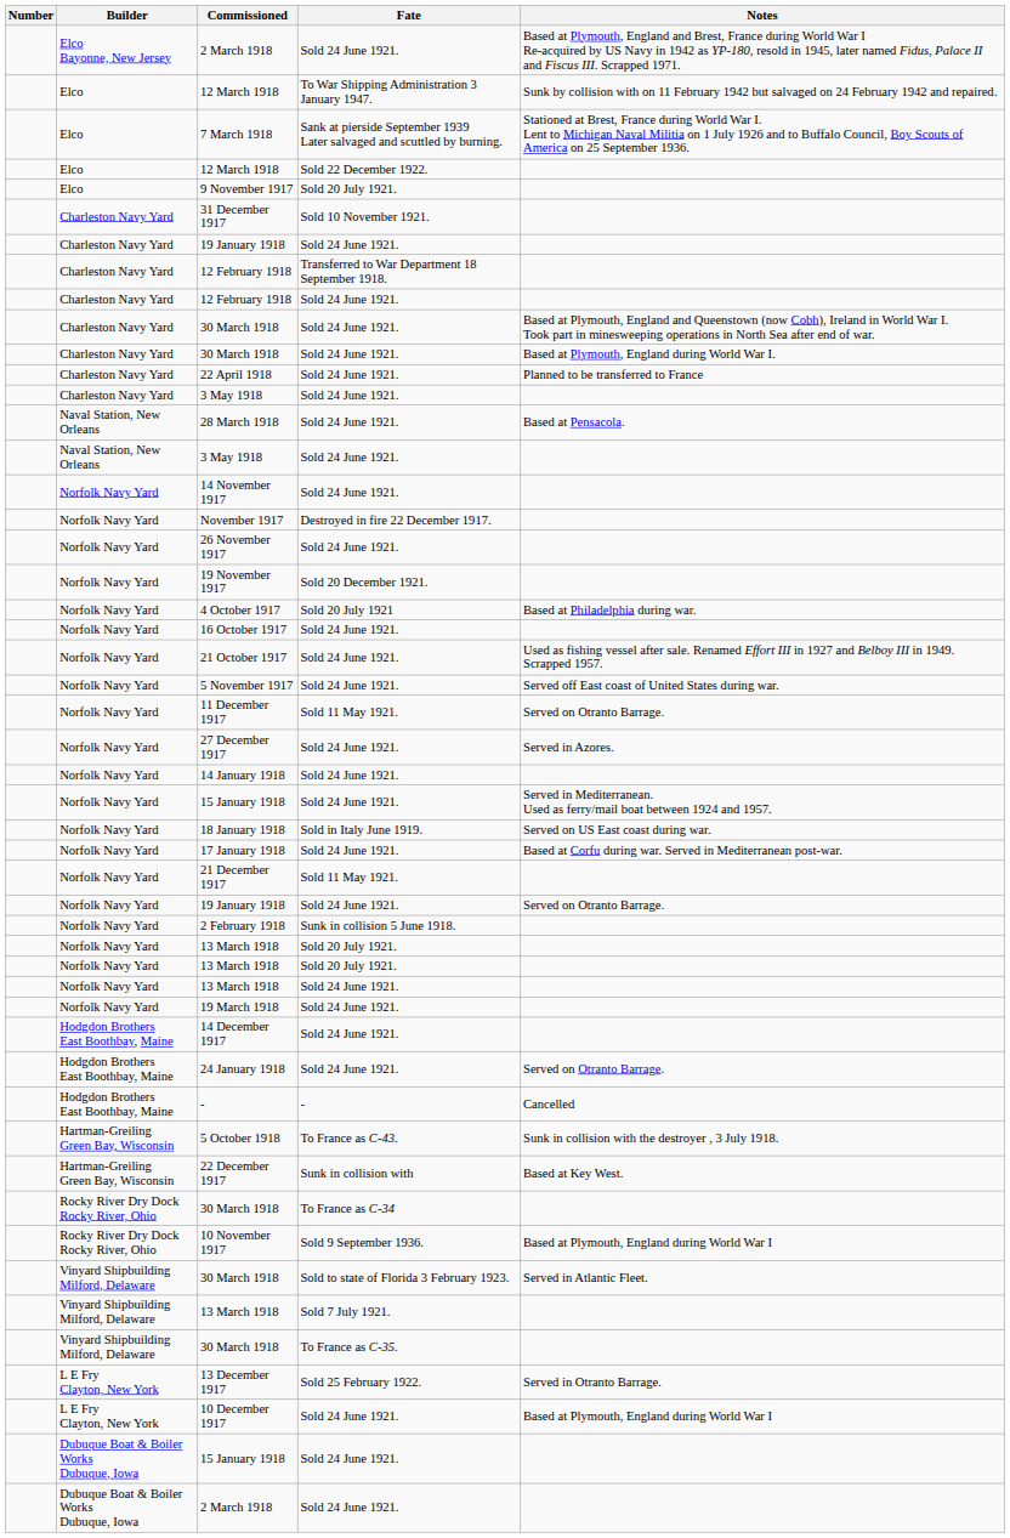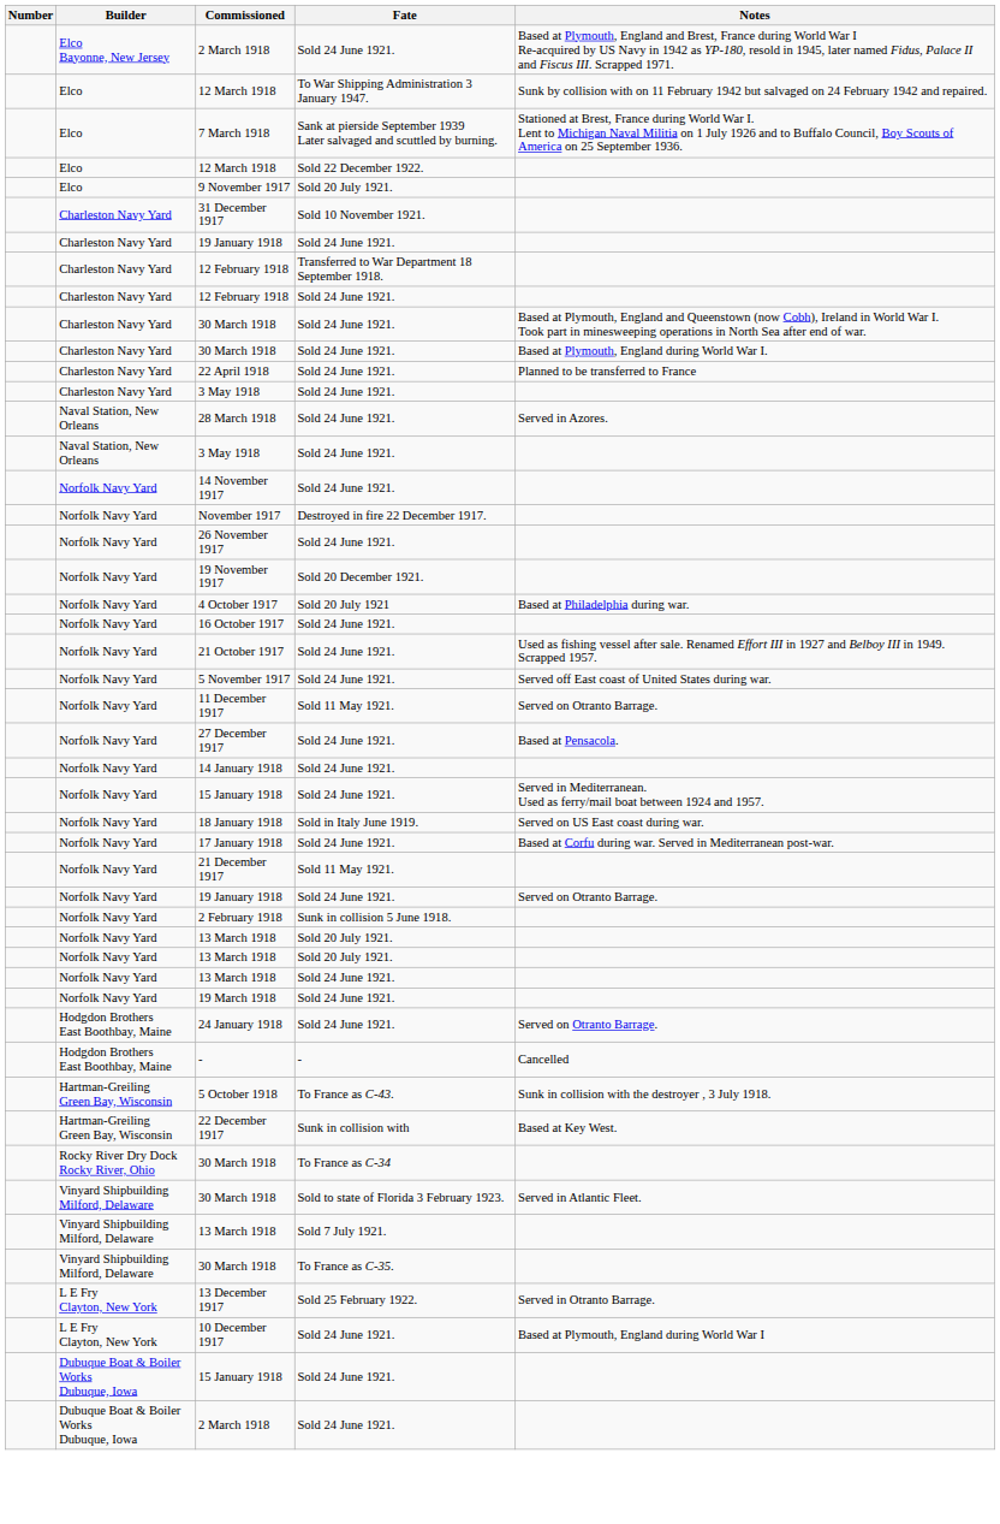28 March 1918 | Notes: Based at Pensacola. -> Served in Azores.
27 December 1917 | Notes: Served in Azores. -> Based at Pensacola.
- row: Hodgdon Brothers East Boothbay, Maine | 14 December 1917 | Sold 24 June 1921.
- row: Rocky River Dry Dock Rocky River, Ohio | 10 November 1917 | Sold 9 September 1936. | Based at Plymouth, England during World War I
